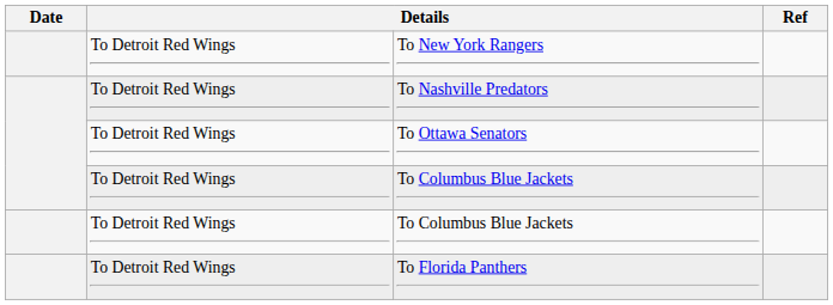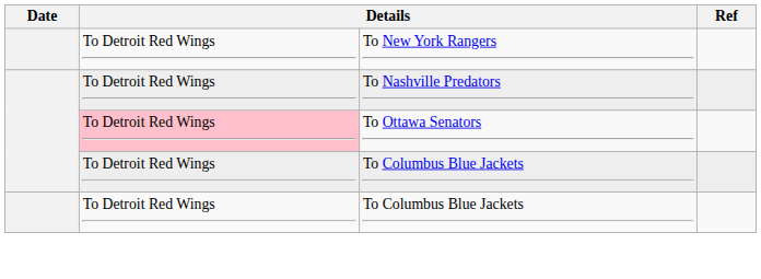To Ottawa Senators | column 2: no background -> pink background
- row: To Detroit Red Wings | To Florida Panthers
